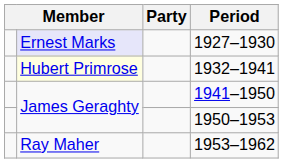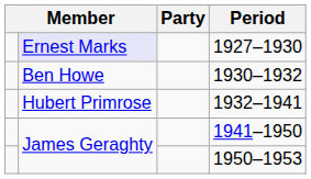+ row: Ben Howe | 1930–1932
1932–1941 | column 2: lightyellow background -> no background
- row: Ray Maher | 1953–1962
